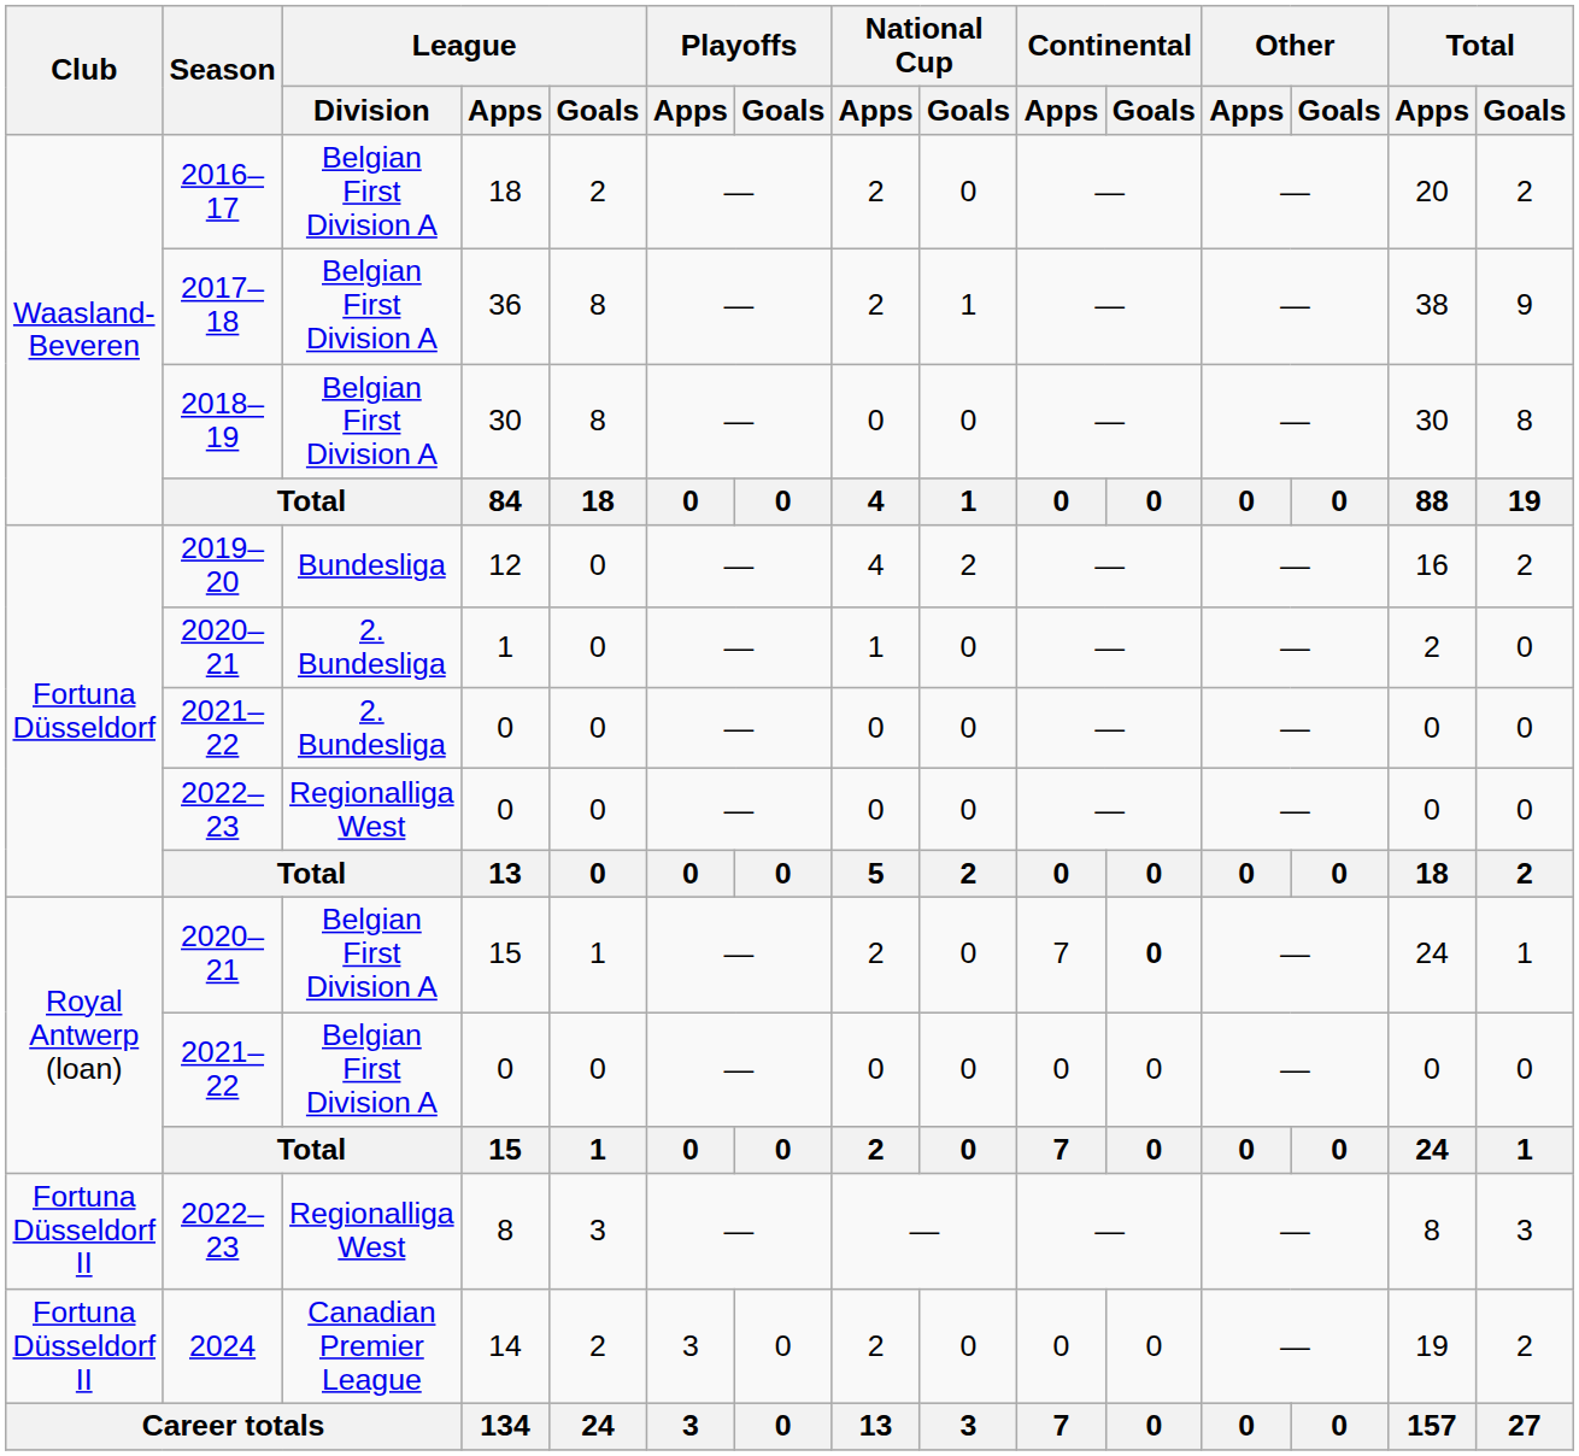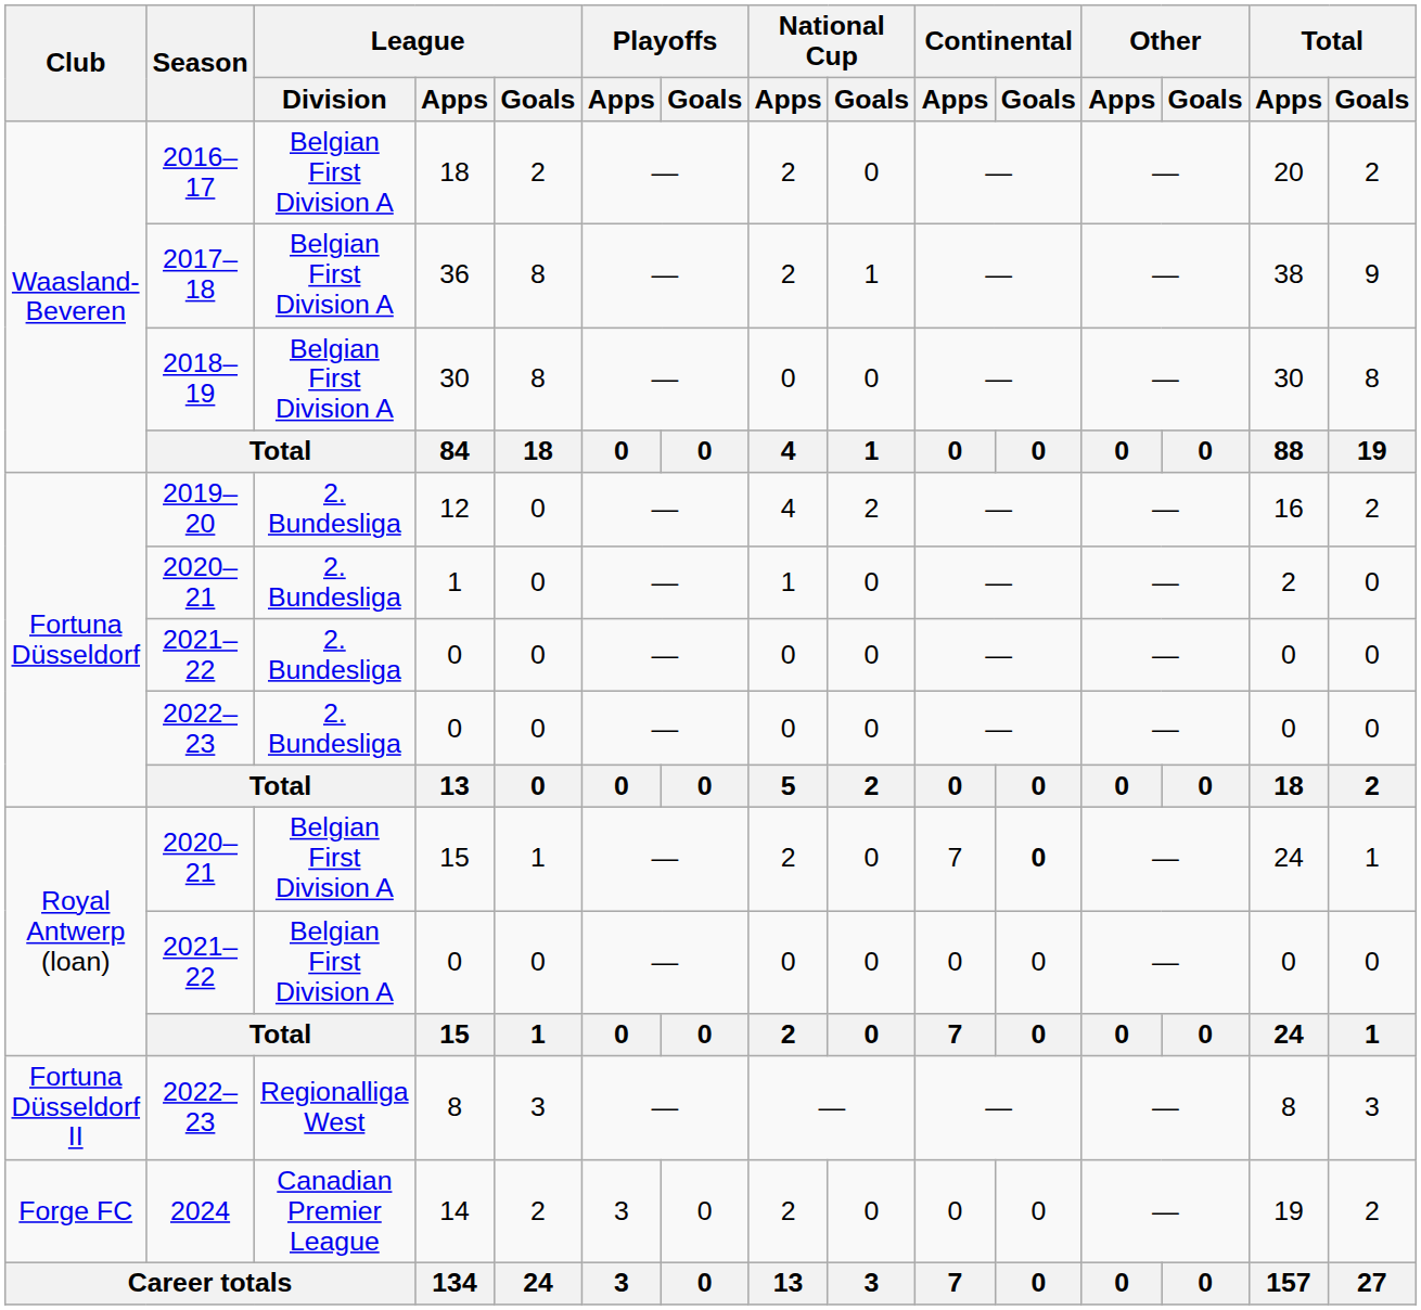12 | League / Division: Bundesliga -> 2. Bundesliga
2022–23 / 0 | League / Division: Regionalliga West -> 2. Bundesliga
14 | Club: Fortuna Düsseldorf II -> Forge FC
